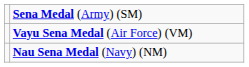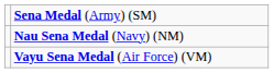rows swapped: Nau Sena Medal (Navy) (NM) <-> Vayu Sena Medal (Air Force) (VM)
